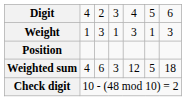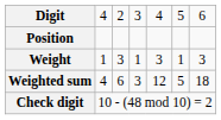rows swapped: Position <-> Weight
